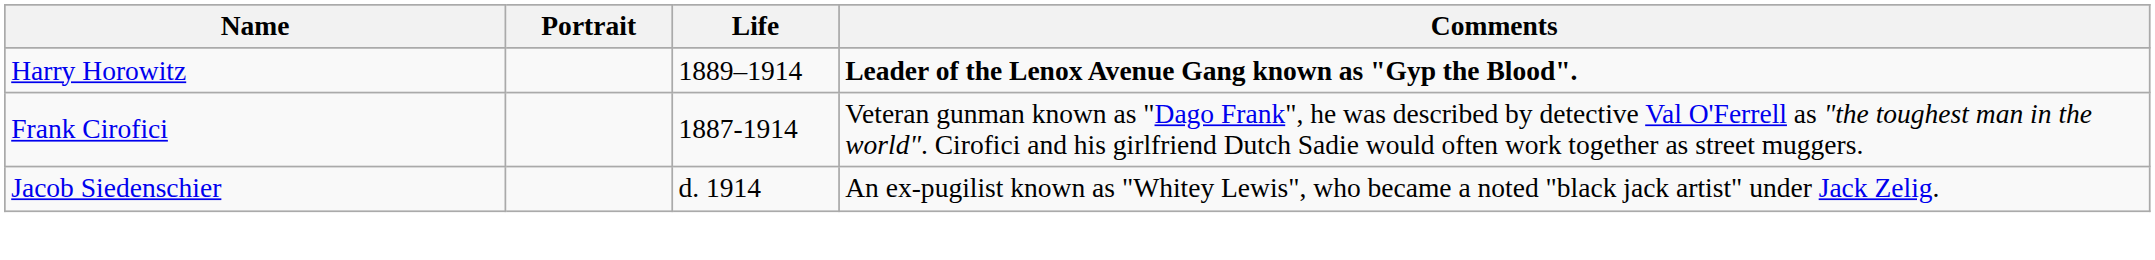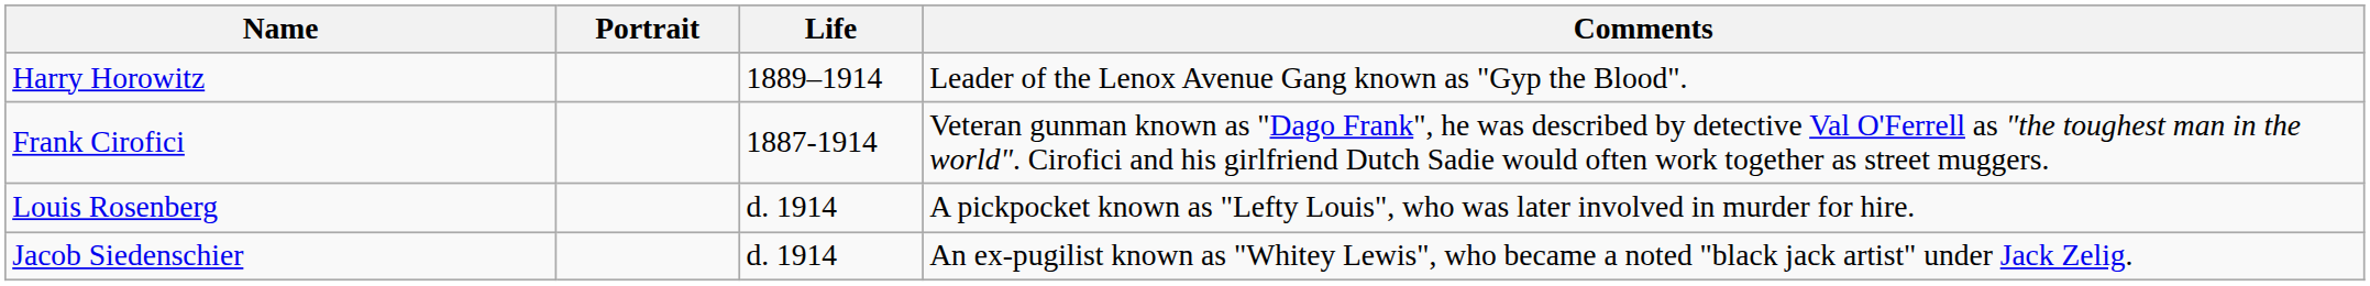Harry Horowitz | Comments: bold -> normal
+ row: Louis Rosenberg | d. 1914 | A pickpocket known as "Lefty Louis", who was later involved in murder for hire.
